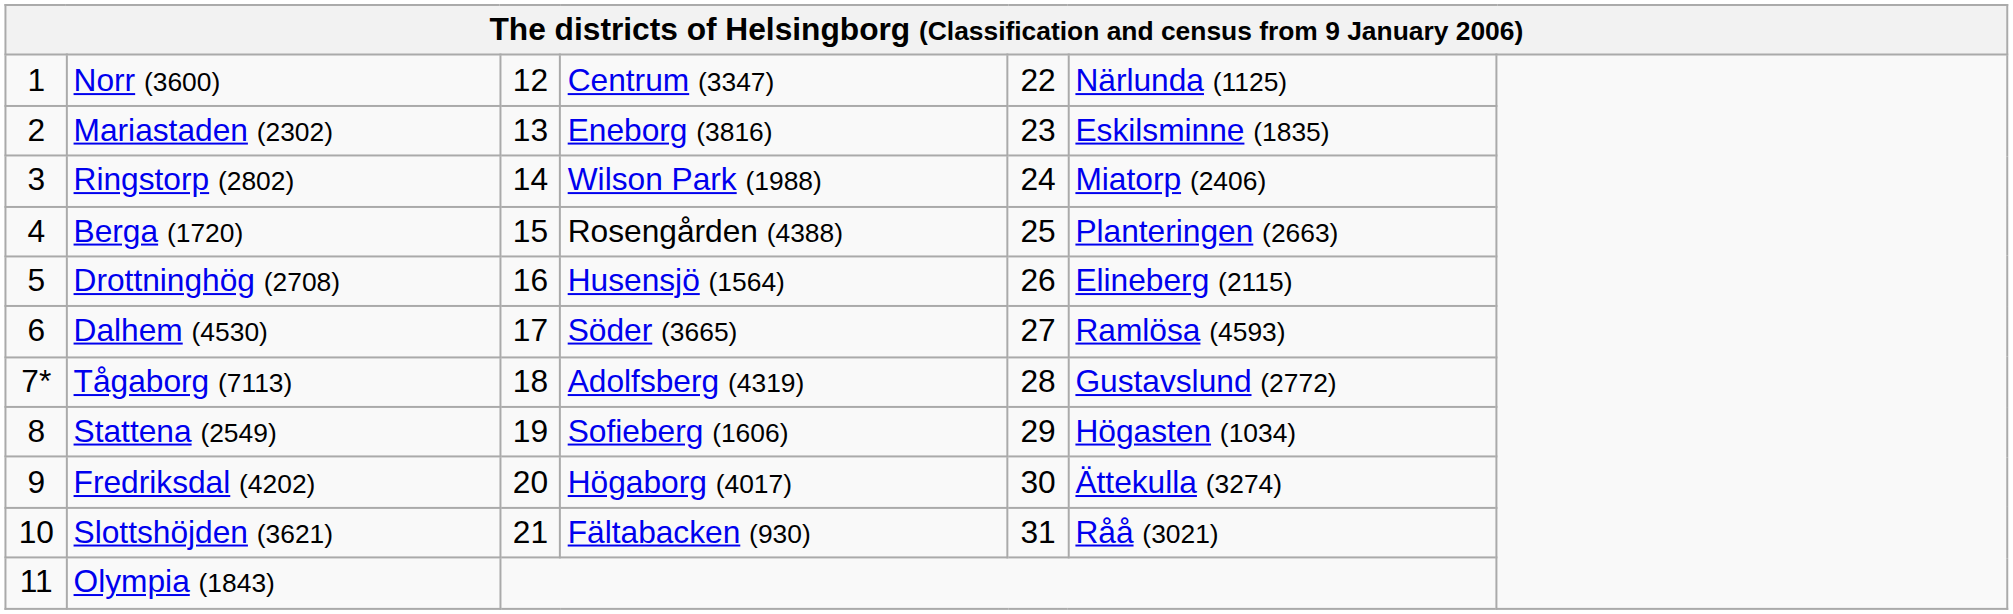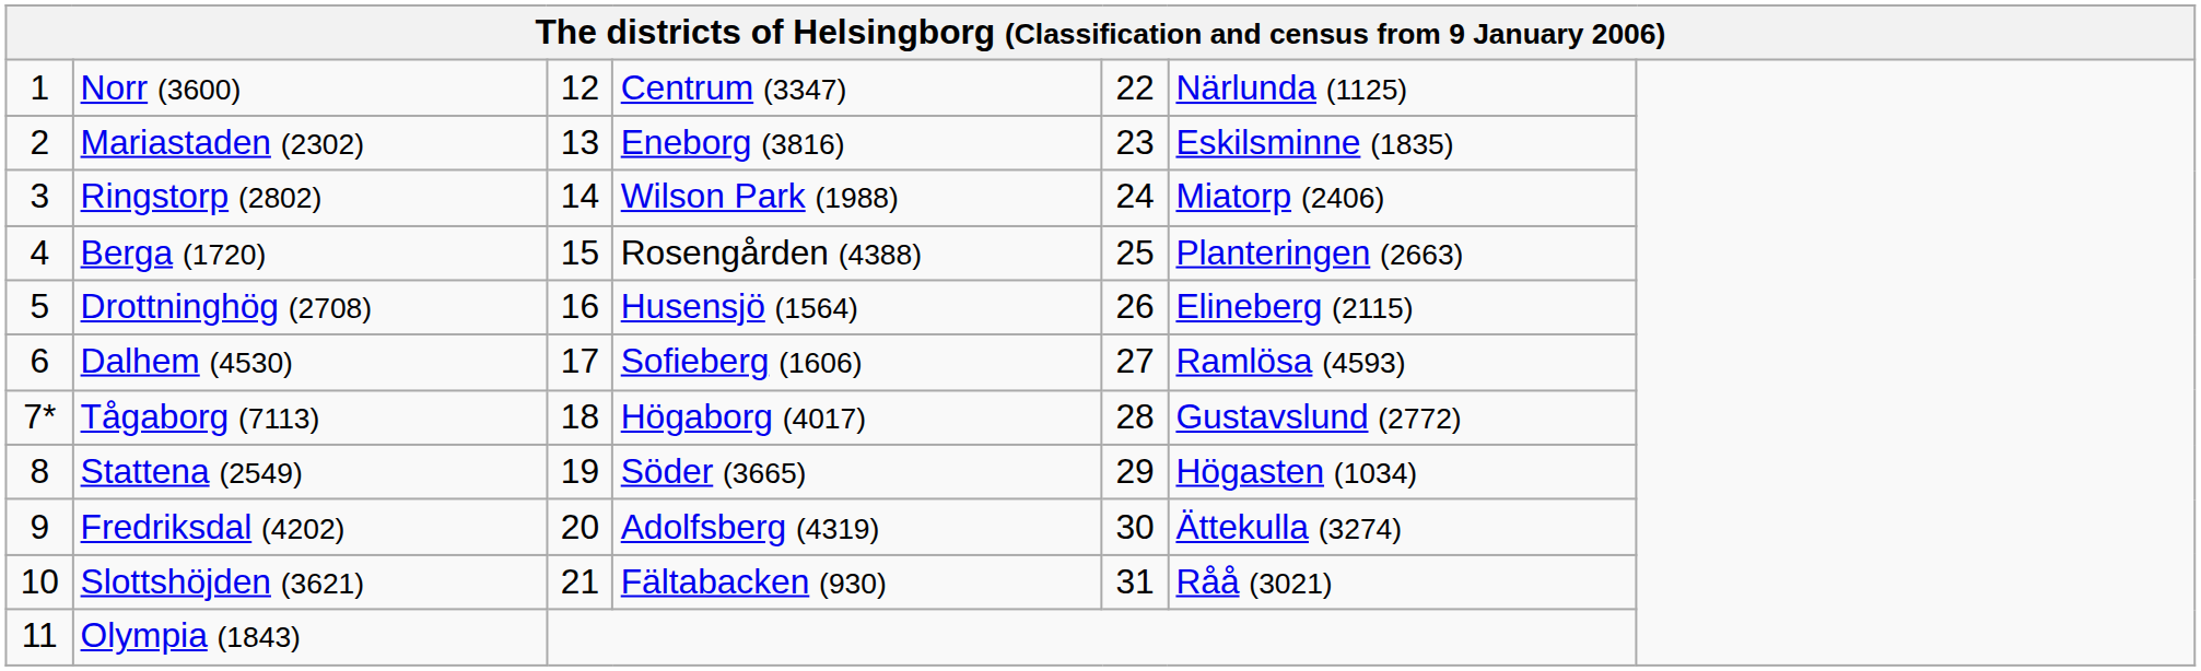Dalhem (4530) | column 4: Söder (3665) -> Sofieberg (1606)
Tågaborg (7113) | column 4: Adolfsberg (4319) -> Högaborg (4017)
Stattena (2549) | column 4: Sofieberg (1606) -> Söder (3665)
Fredriksdal (4202) | column 4: Högaborg (4017) -> Adolfsberg (4319)
